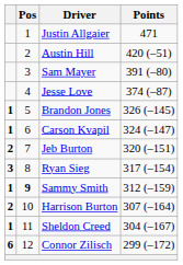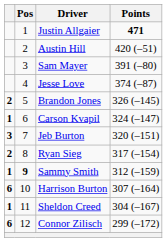Justin Allgaier | Points: normal -> bold
Brandon Jones | column 1: 1 -> 2
Jeb Burton | column 1: 2 -> 3
Ryan Sieg | column 1: 3 -> 2
Harrison Burton | column 1: 2 -> 6
